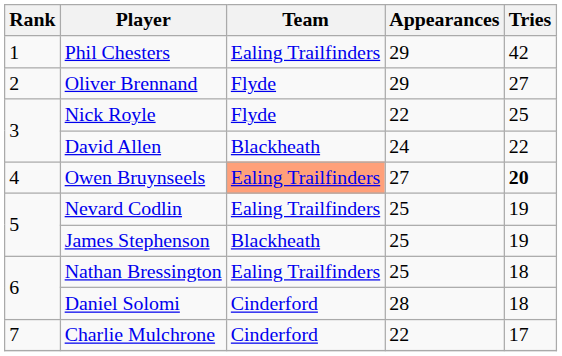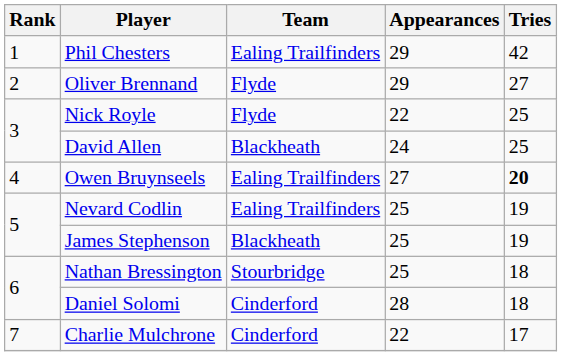David Allen | Tries: 22 -> 25
Owen Bruynseels | Team: lightsalmon background -> no background
Nathan Bressington | Team: Ealing Trailfinders -> Stourbridge
